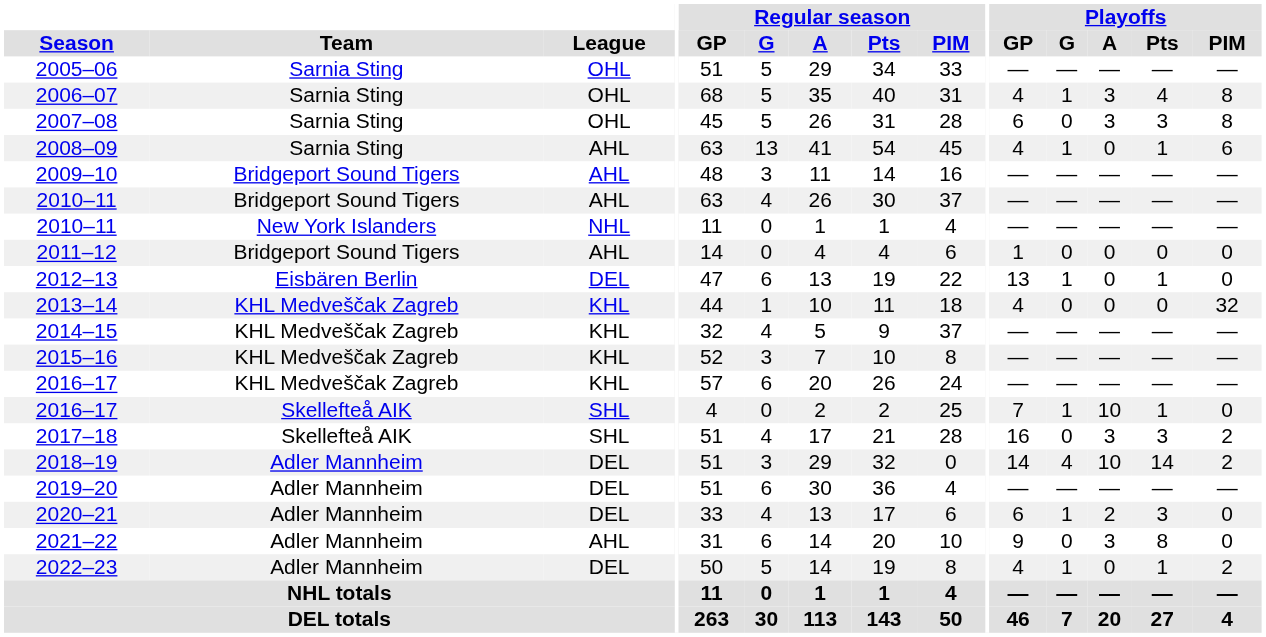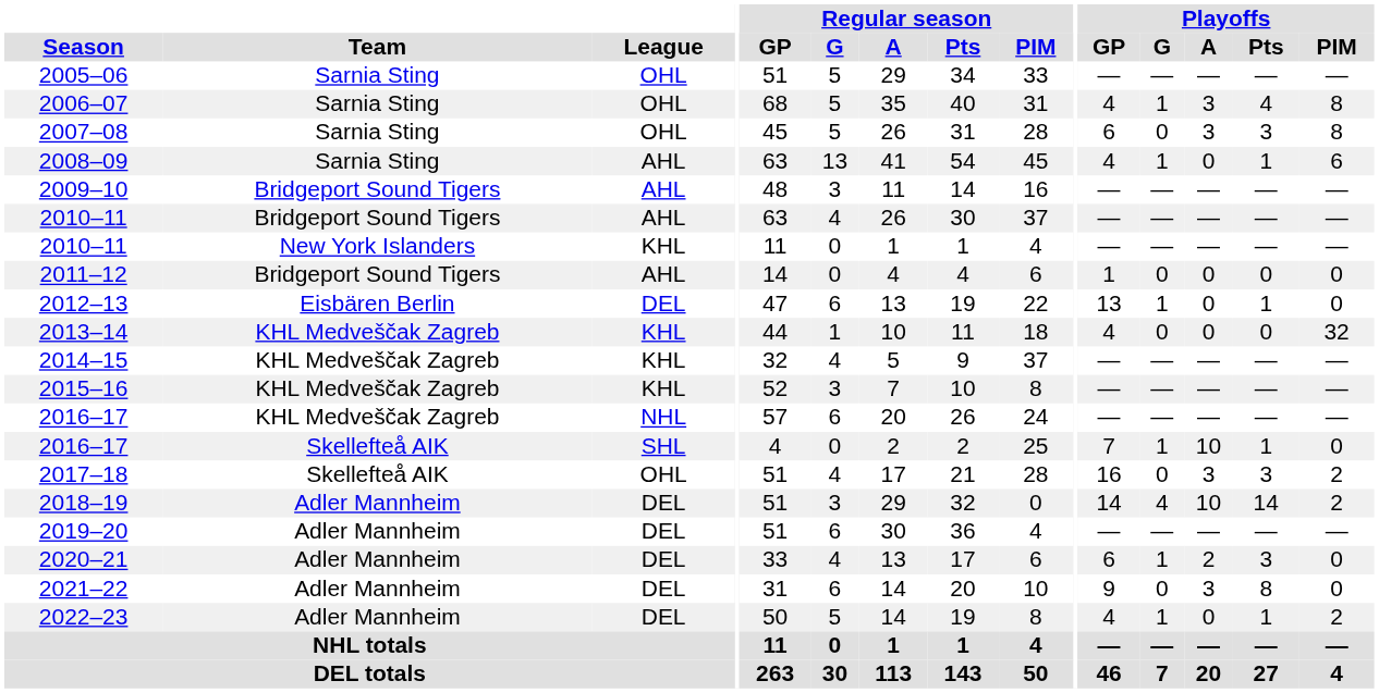2010–11 / New York Islanders | League: NHL -> KHL
2016–17 / KHL Medveščak Zagreb | League: KHL -> NHL
2017–18 | League: SHL -> OHL
2021–22 | League: AHL -> DEL
